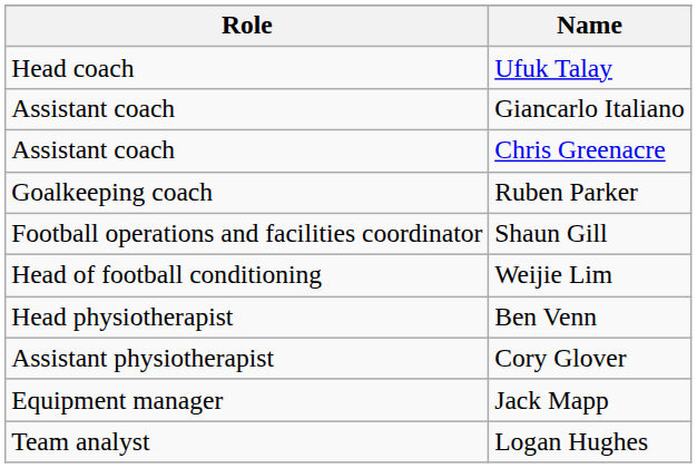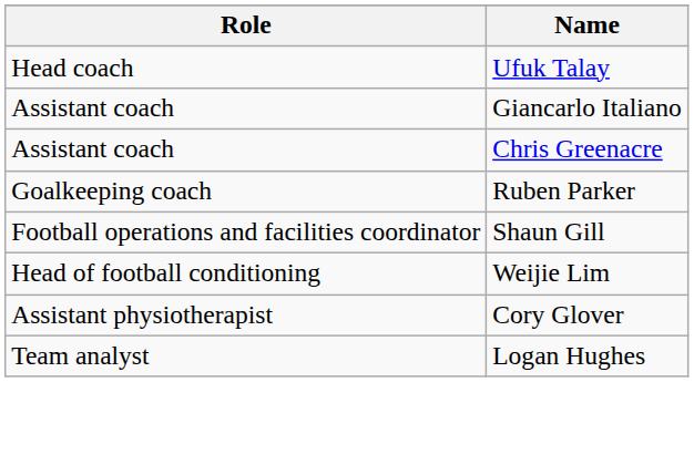- row: Head physiotherapist | Ben Venn
- row: Equipment manager | Jack Mapp
